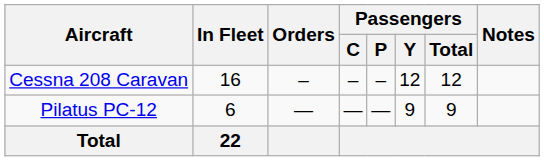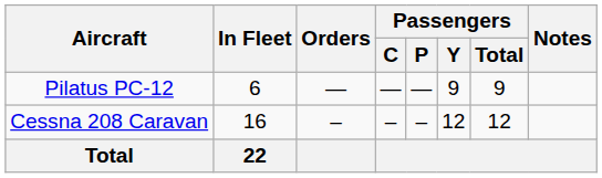rows swapped: Cessna 208 Caravan <-> Pilatus PC-12
